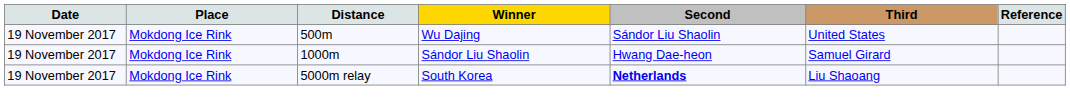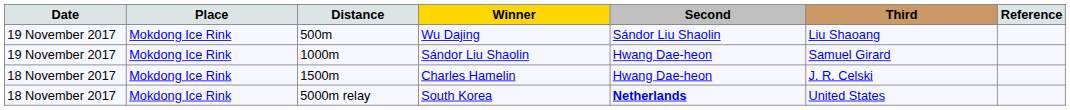Wu Dajing | Third: United States -> Liu Shaoang
+ row: 18 November 2017 | Mokdong Ice Rink | 1500m | Charles Hamelin | Hwang Dae-heon | J. R. Celski
South Korea | Date: 19 November 2017 -> 18 November 2017
South Korea | Third: Liu Shaoang -> United States
